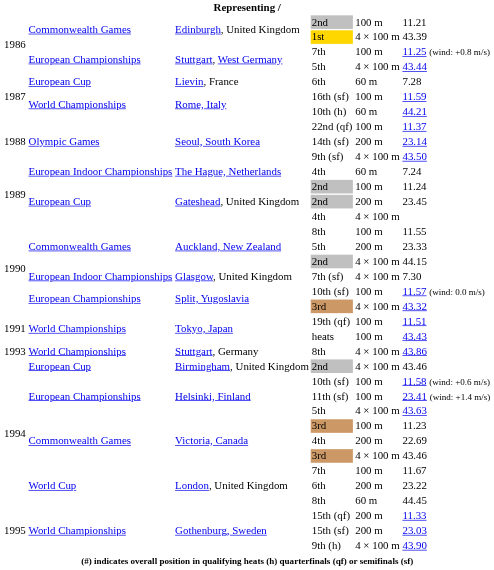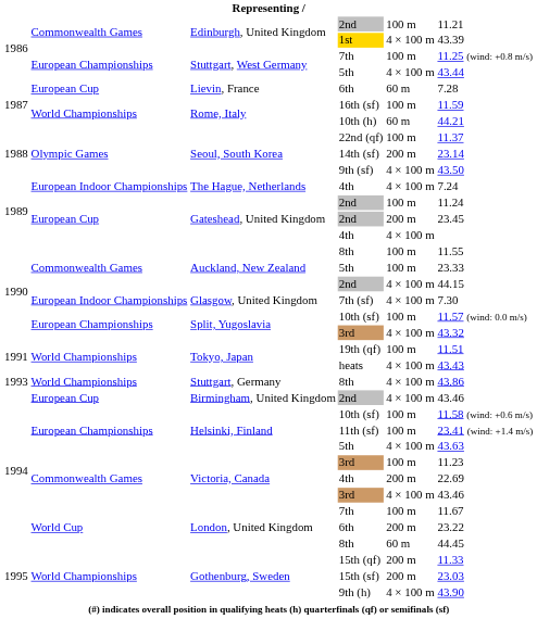The Hague, Netherlands / 4th | column 5: 60 m -> 4 × 100 m
Auckland, New Zealand / 5th | column 5: 200 m -> 100 m
heats | column 5: 100 m -> 4 × 100 m
